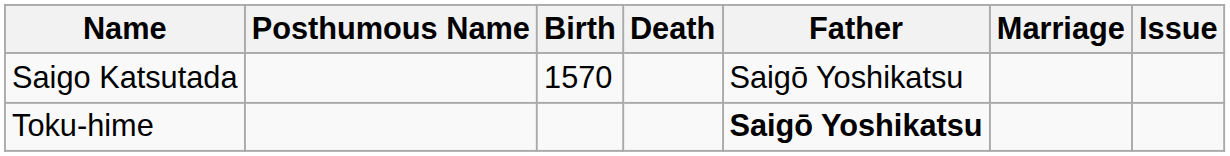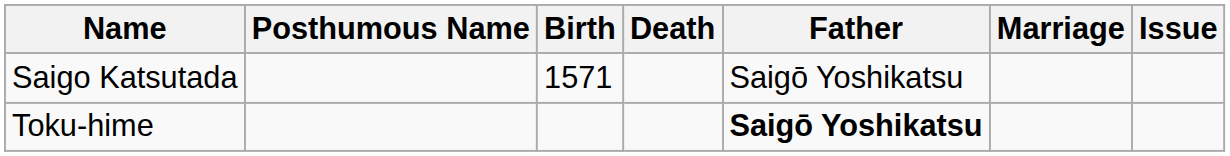Saigo Katsutada | Birth: 1570 -> 1571
